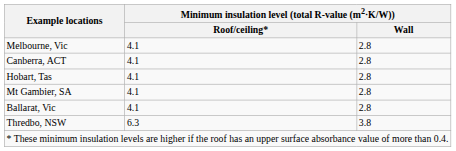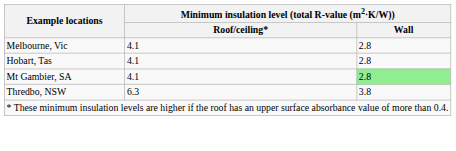- row: Canberra, ACT | 4.1 | 2.8
Mt Gambier, SA | Minimum insulation level (total R-value (m2⋅K/W)) / Wall: no background -> lightgreen background
- row: Ballarat, Vic | 4.1 | 2.8
